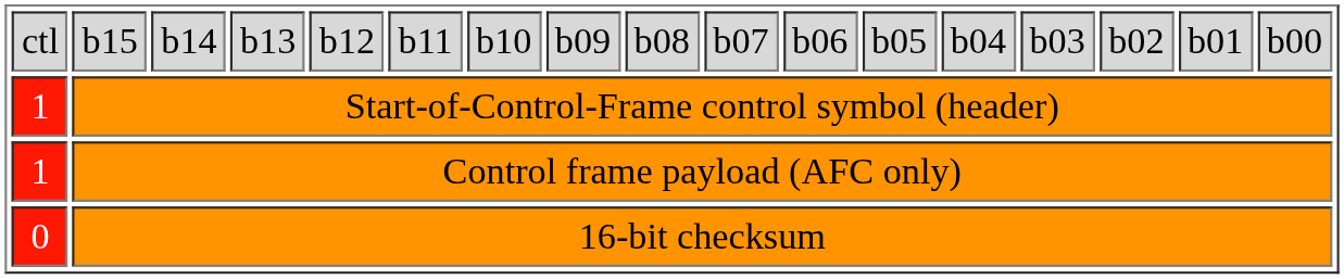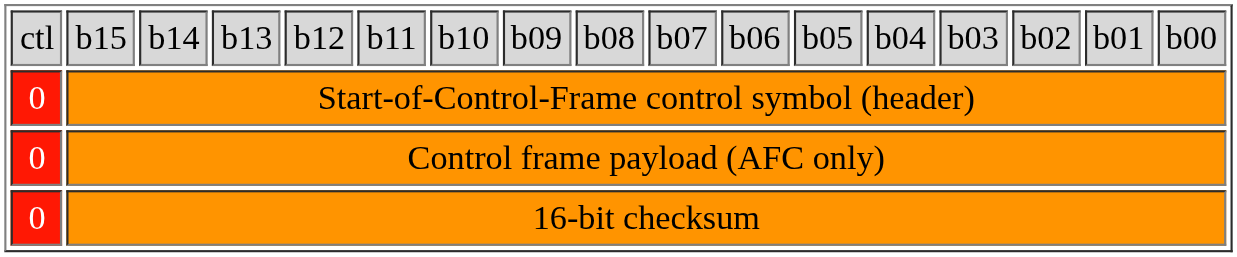Start-of-Control-Frame control symbol (header) | column 1: 1 -> 0
Control frame payload (AFC only) | column 1: 1 -> 0
